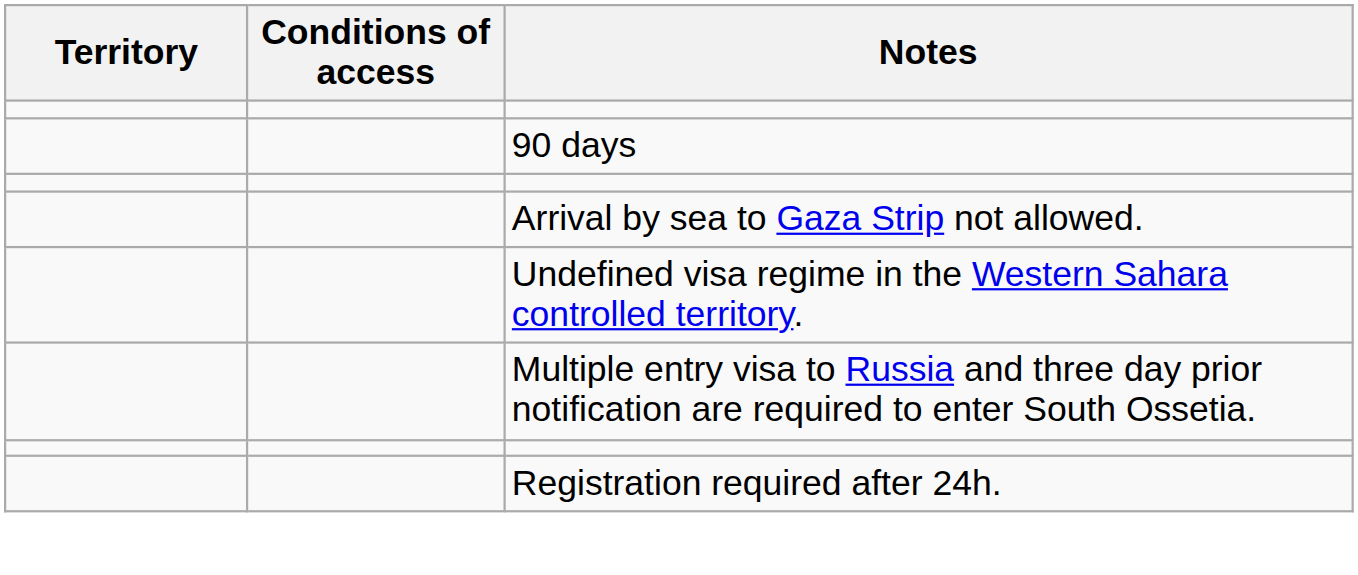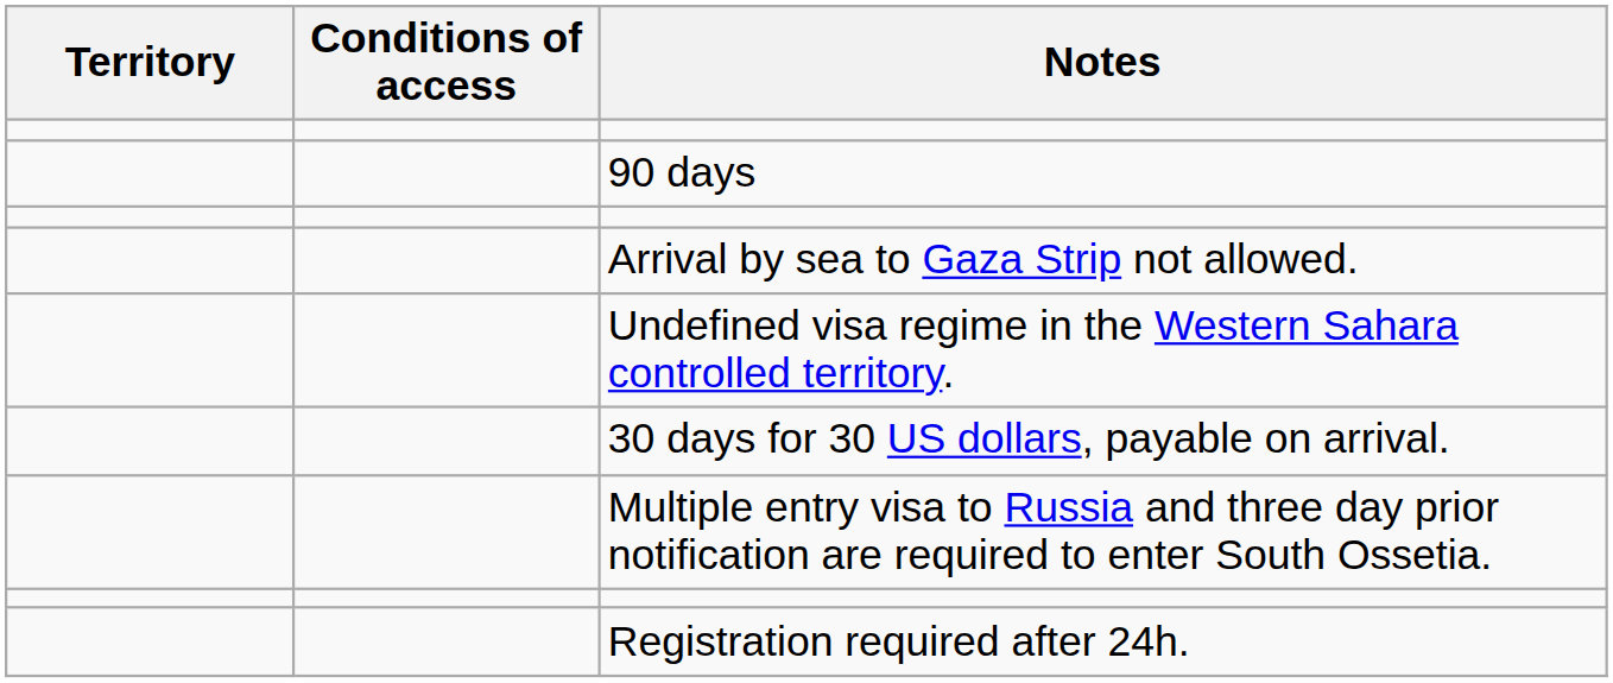+ row: 30 days for 30 US dollars, payable on arrival.
